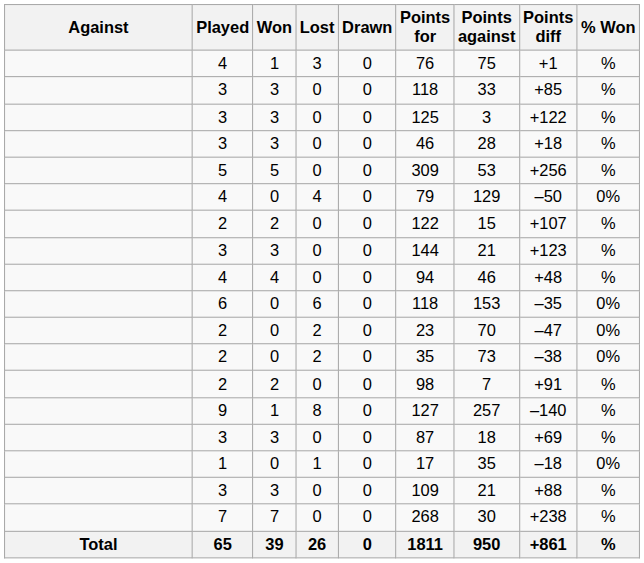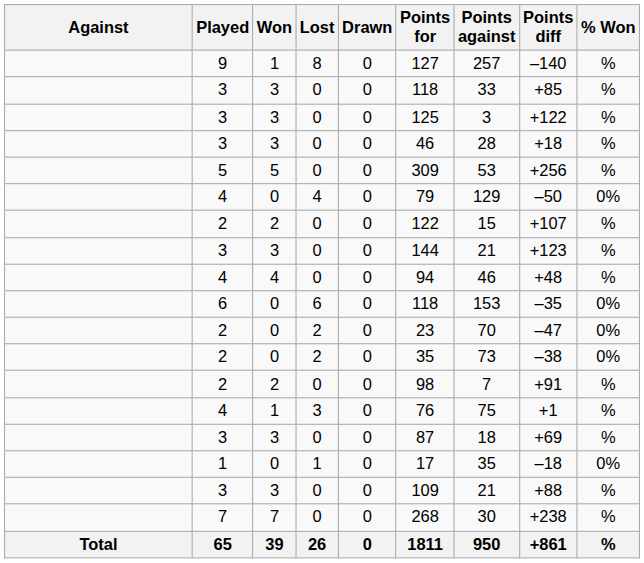rows swapped: 4 / 1 <-> 9
